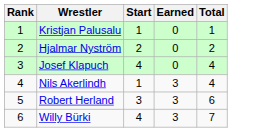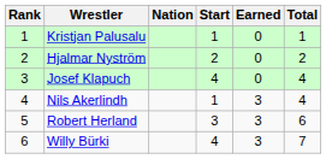+ column: Nation
